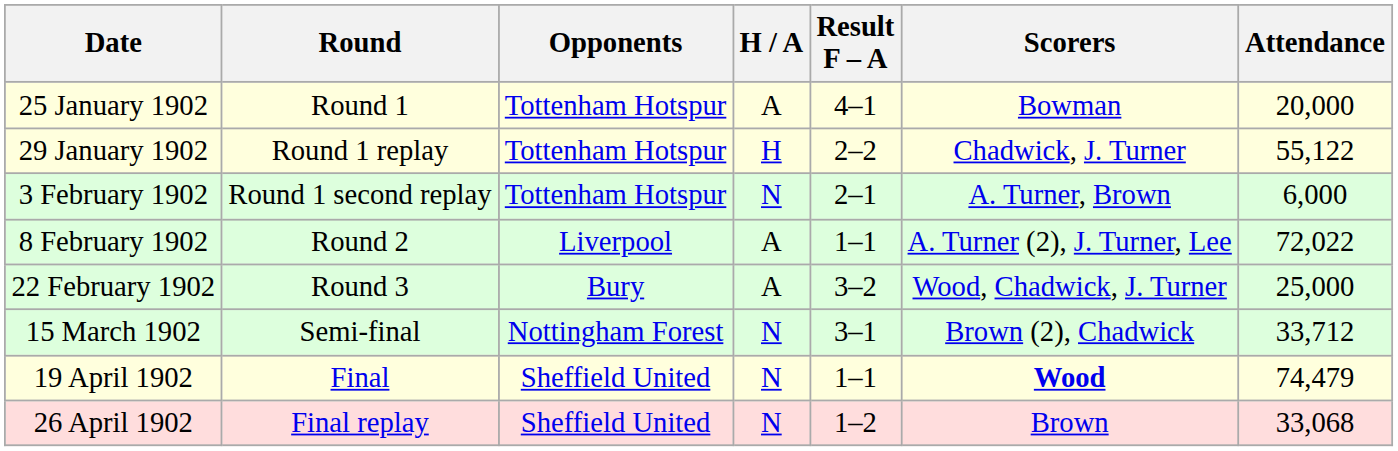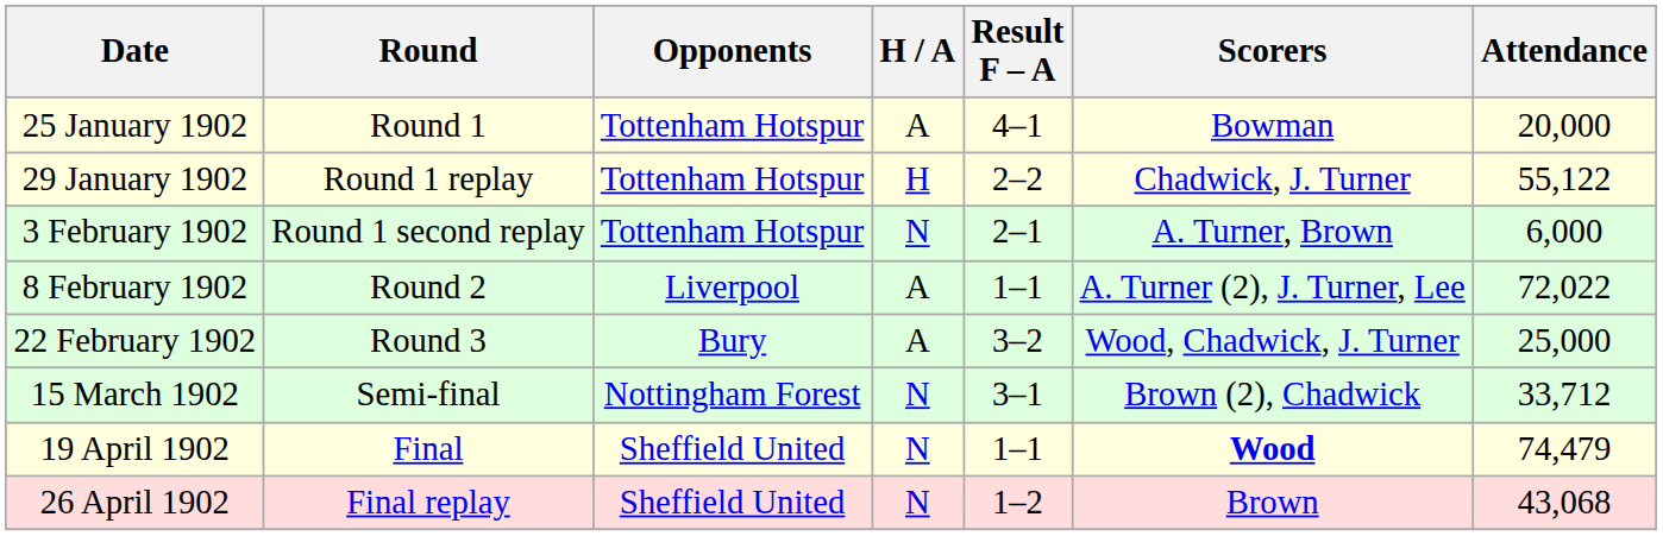26 April 1902 | Attendance: 33,068 -> 43,068
